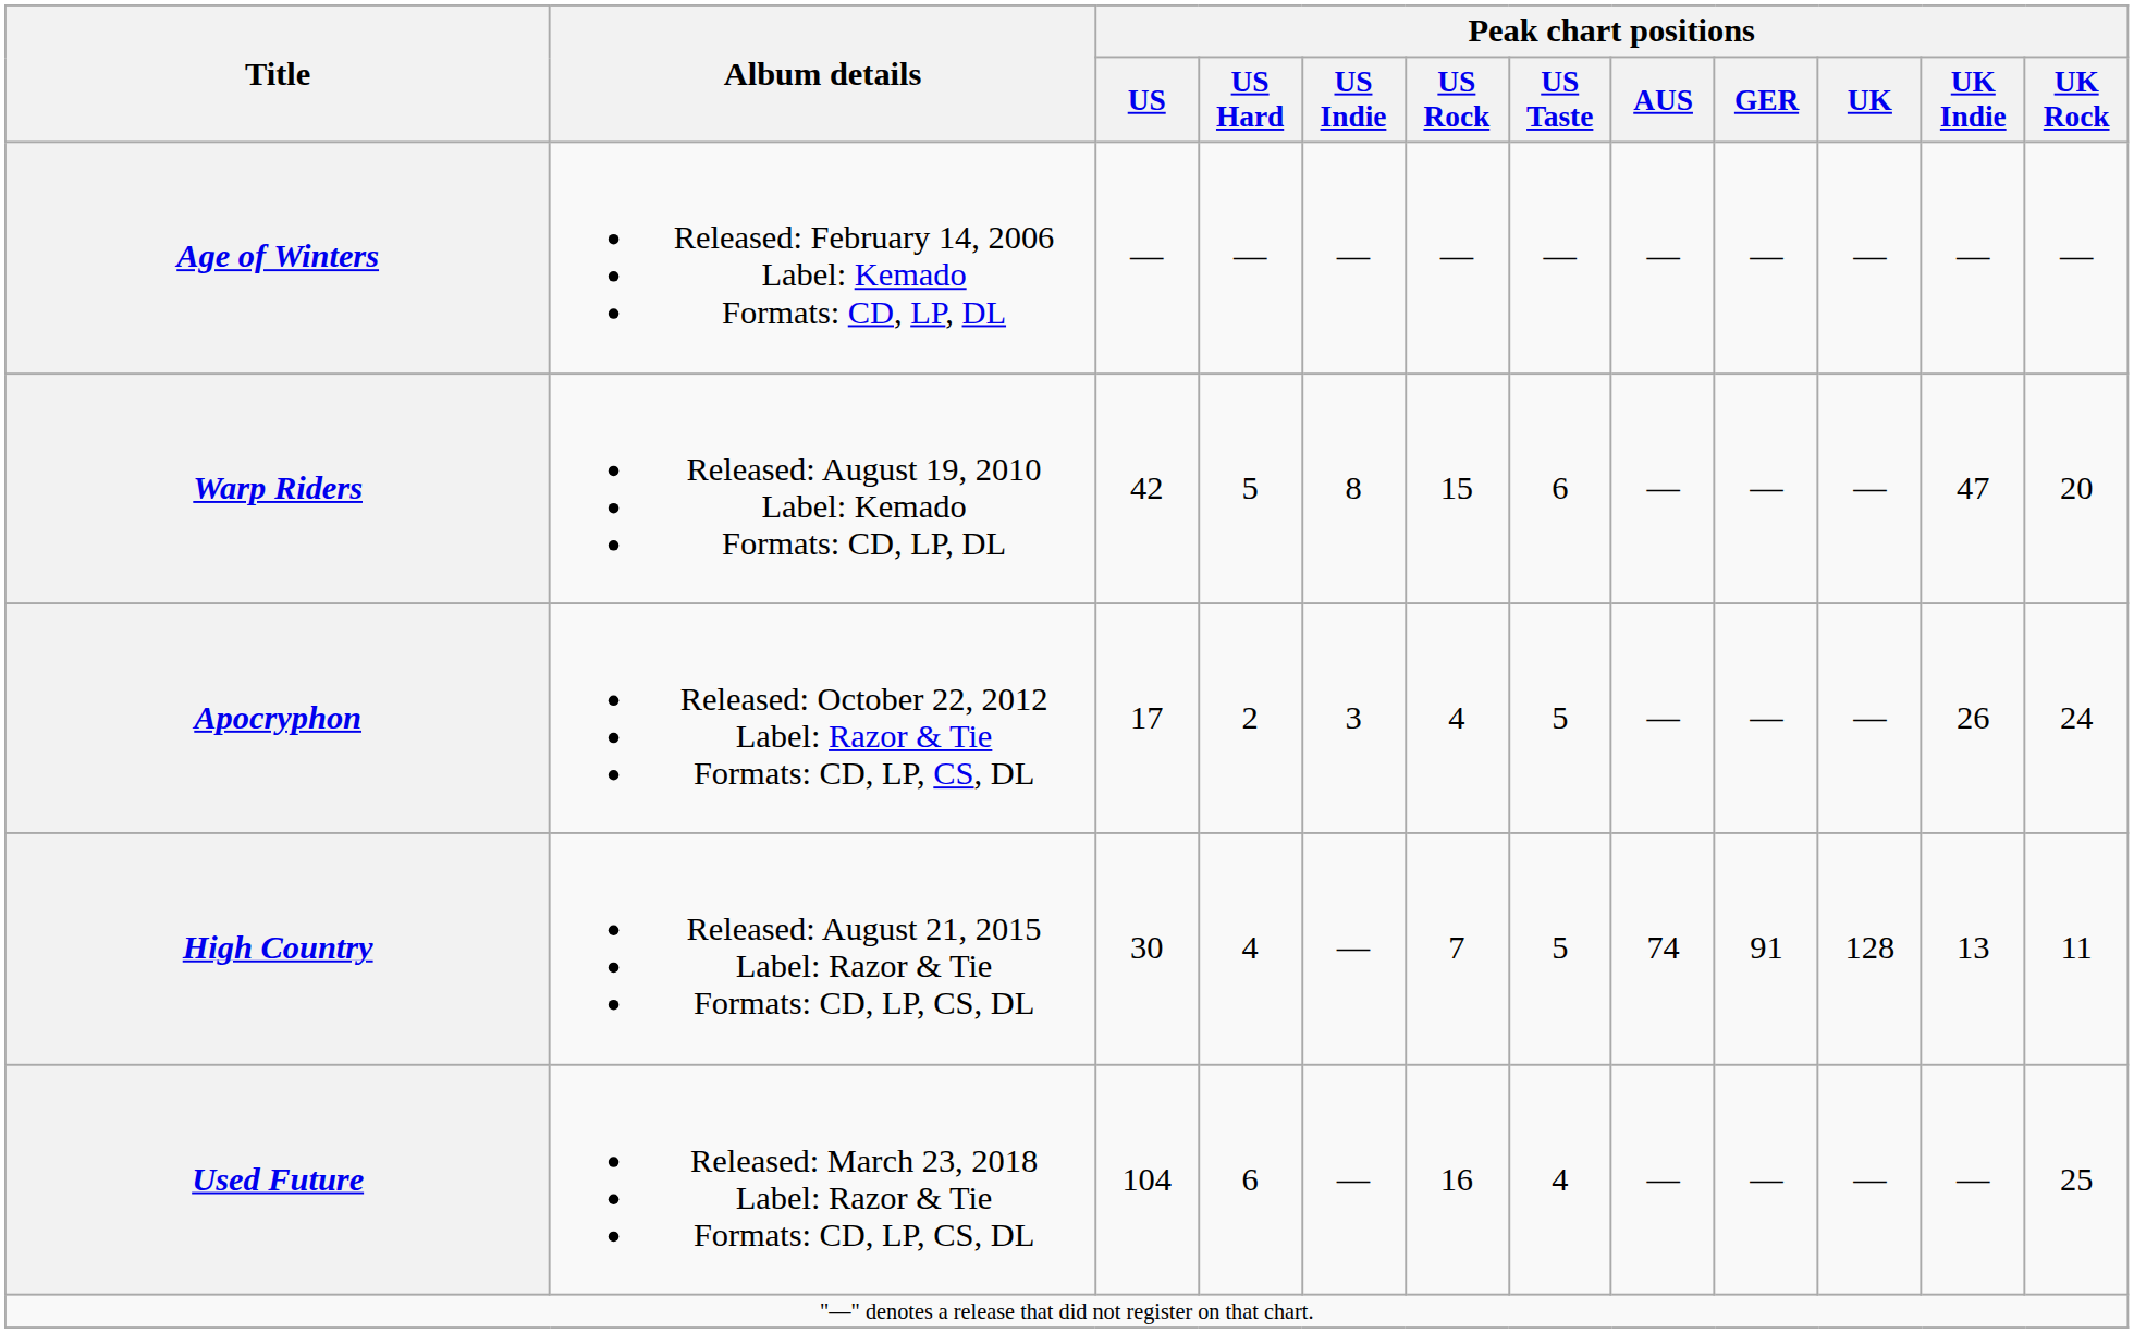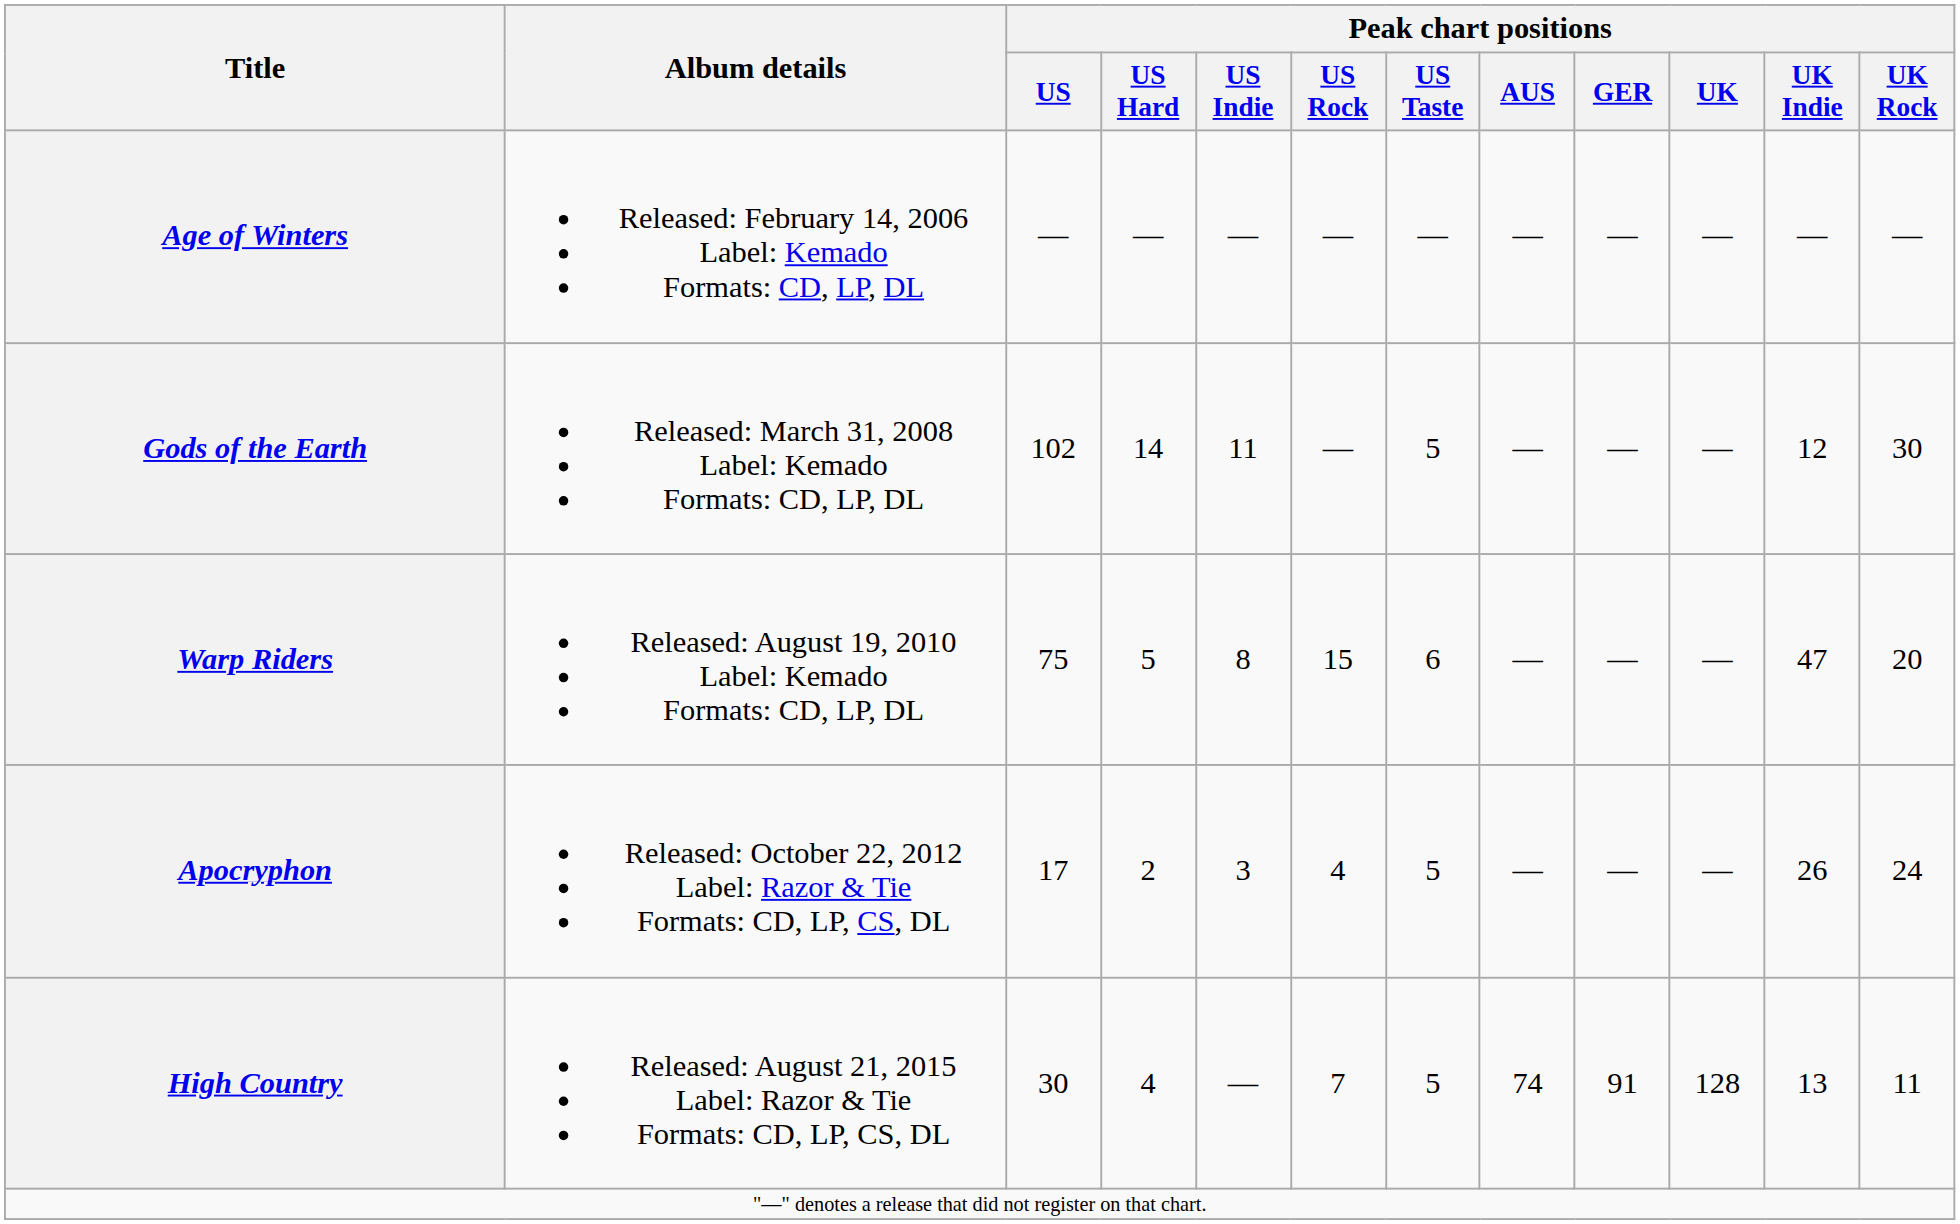+ row: Gods of the Earth | Released: March 31, 2008 Label: Kemado Formats: CD, LP, DL | 102 | 14 | 11 | — | 5 | — | — | — | 12 | 30
Warp Riders | Peak chart positions / US: 42 -> 75
- row: Used Future | Released: March 23, 2018 Label: Razor & Tie Formats: CD, LP, CS, DL | 104 | 6 | — | 16 | 4 | — | — | — | — | 25
